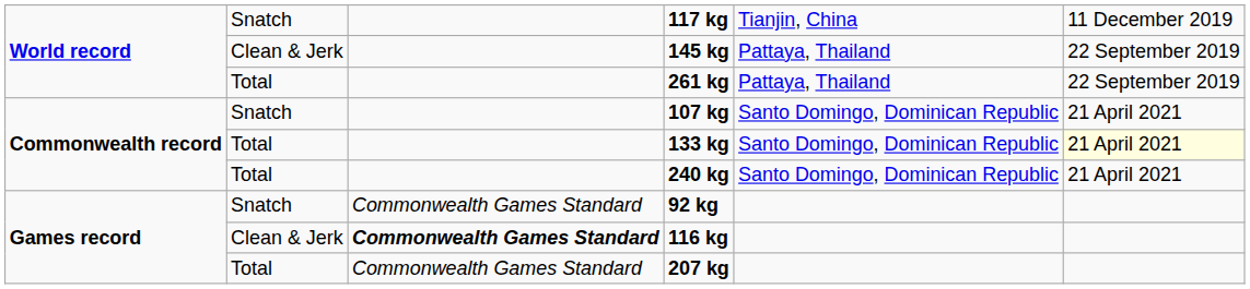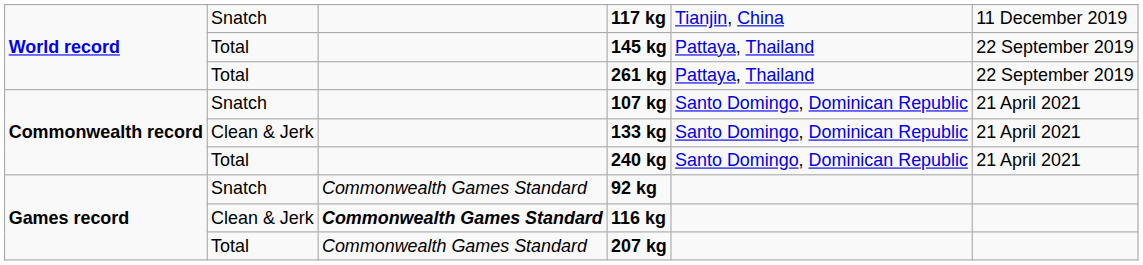145 kg | column 2: Clean & Jerk -> Total
133 kg | column 2: Total -> Clean & Jerk
133 kg | column 6: lightyellow background -> no background
